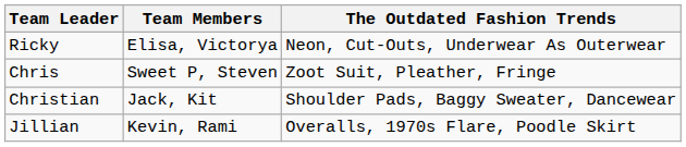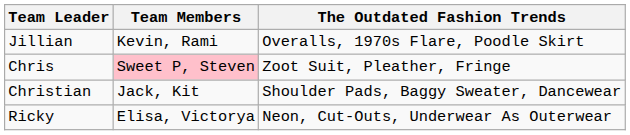rows swapped: Jillian <-> Ricky
Chris | Team Members: no background -> pink background
